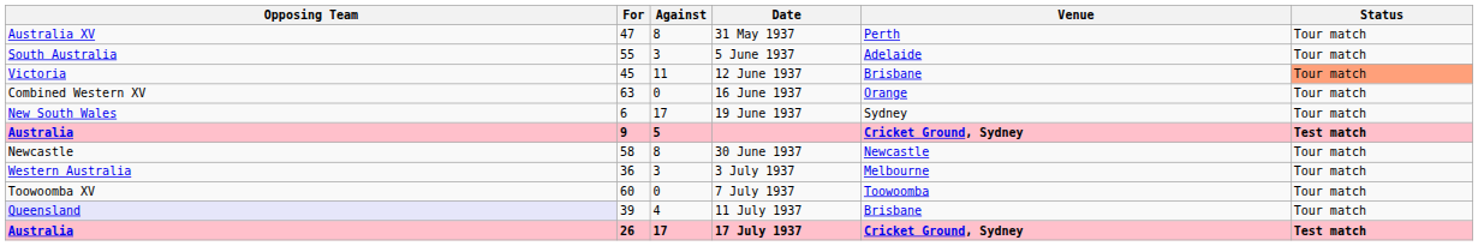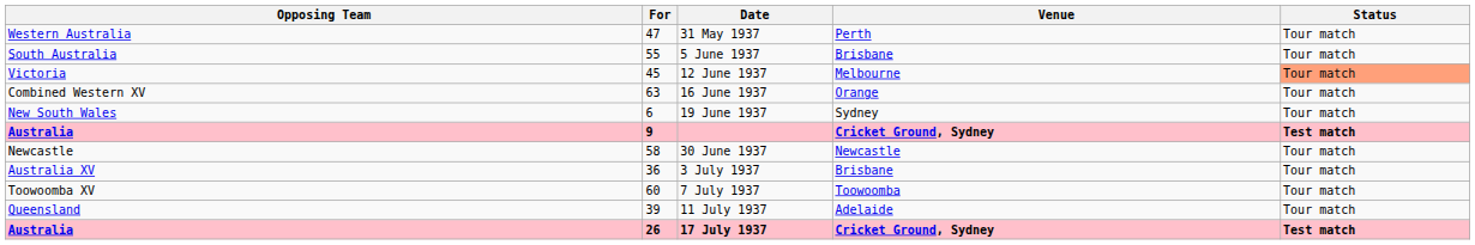- column: Against | 8 | 3 | 11 | 0 | 17 | 5 | 8 | 3 | 0 | 4 | 17
31 May 1937 | Opposing Team: Australia XV -> Western Australia
5 June 1937 | Venue: Adelaide -> Brisbane
12 June 1937 | Venue: Brisbane -> Melbourne
3 July 1937 | Opposing Team: Western Australia -> Australia XV
3 July 1937 | Venue: Melbourne -> Brisbane
11 July 1937 | Opposing Team: lavender background -> no background
11 July 1937 | Venue: Brisbane -> Adelaide
